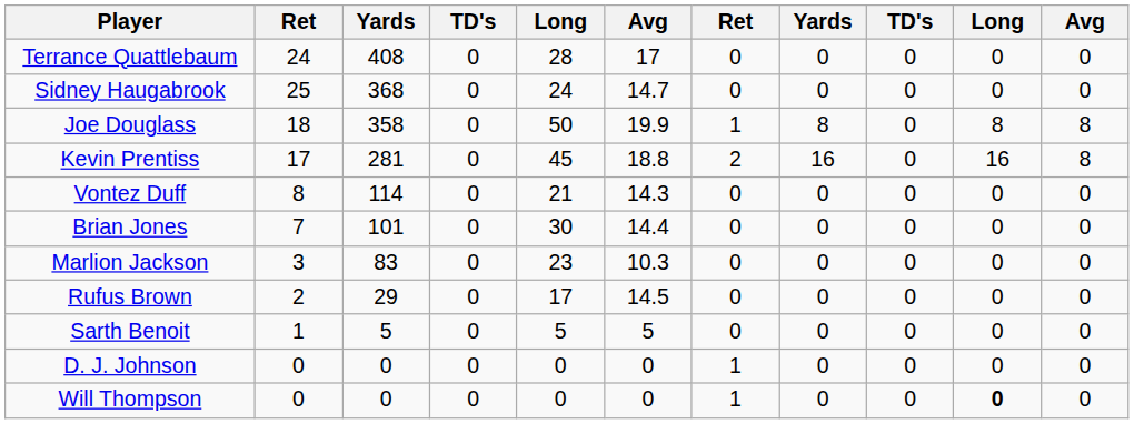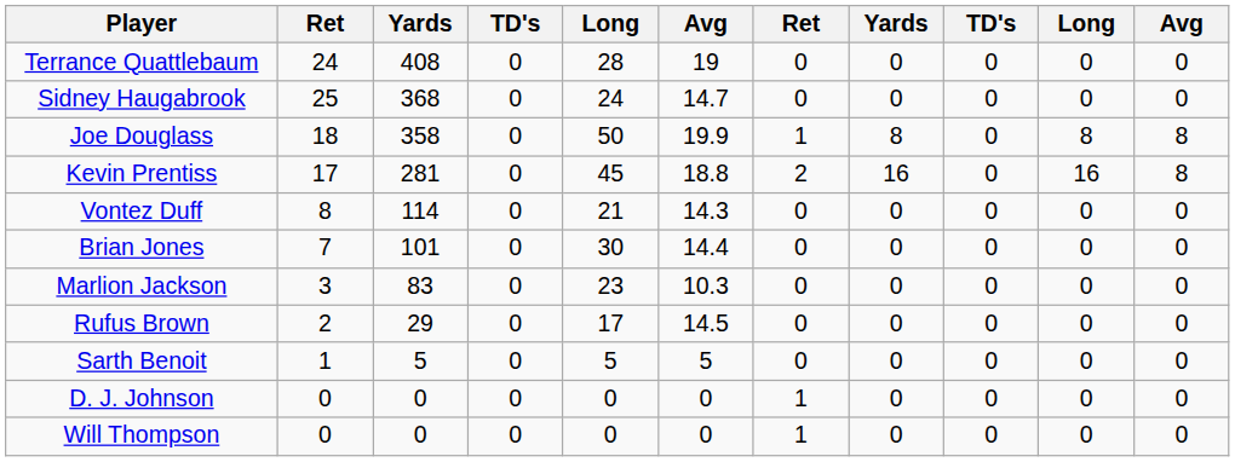Terrance Quattlebaum | column 6: 17 -> 19
Will Thompson | column 10: bold -> normal
